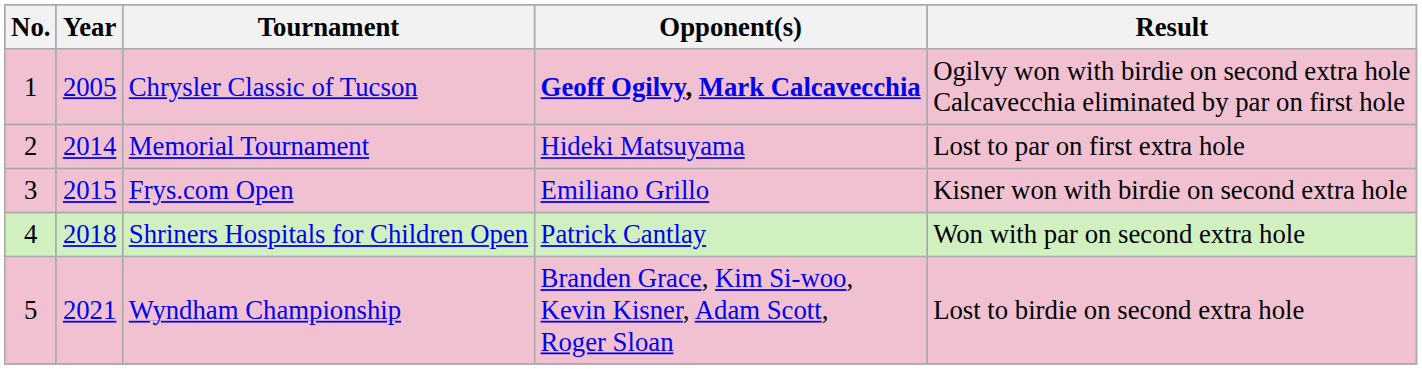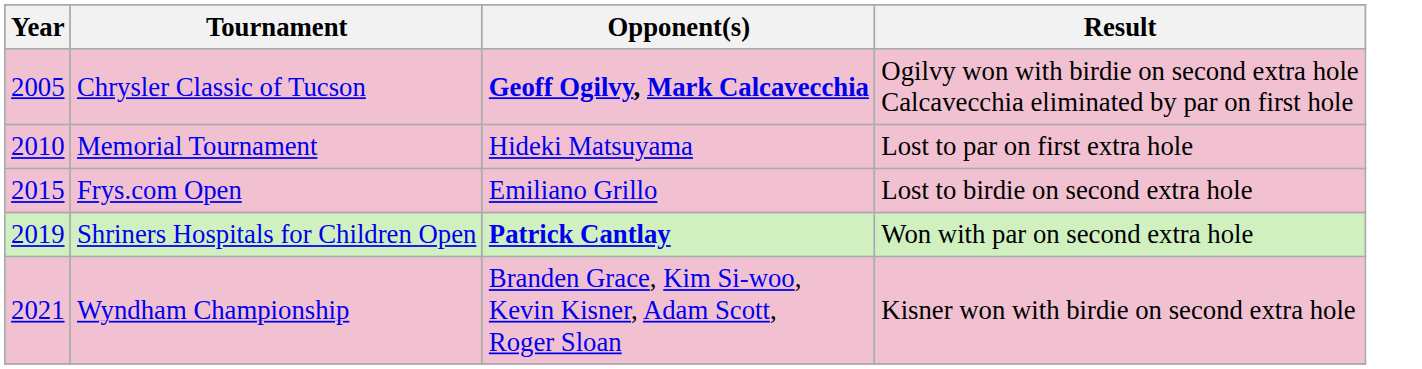- column: No. | 1 | 2 | 3 | 4 | 5
Memorial Tournament | Year: 2014 -> 2010
Frys.com Open | Result: Kisner won with birdie on second extra hole -> Lost to birdie on second extra hole
Shriners Hospitals for Children Open | Year: 2018 -> 2019
Shriners Hospitals for Children Open | Opponent(s): normal -> bold
Wyndham Championship | Result: Lost to birdie on second extra hole -> Kisner won with birdie on second extra hole
